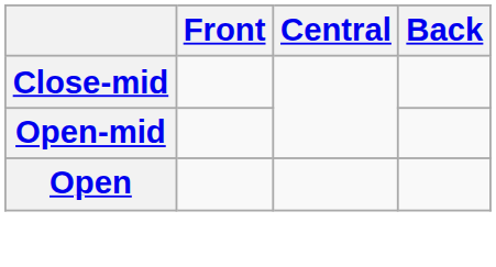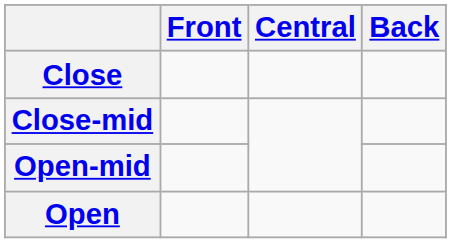+ row: Close
